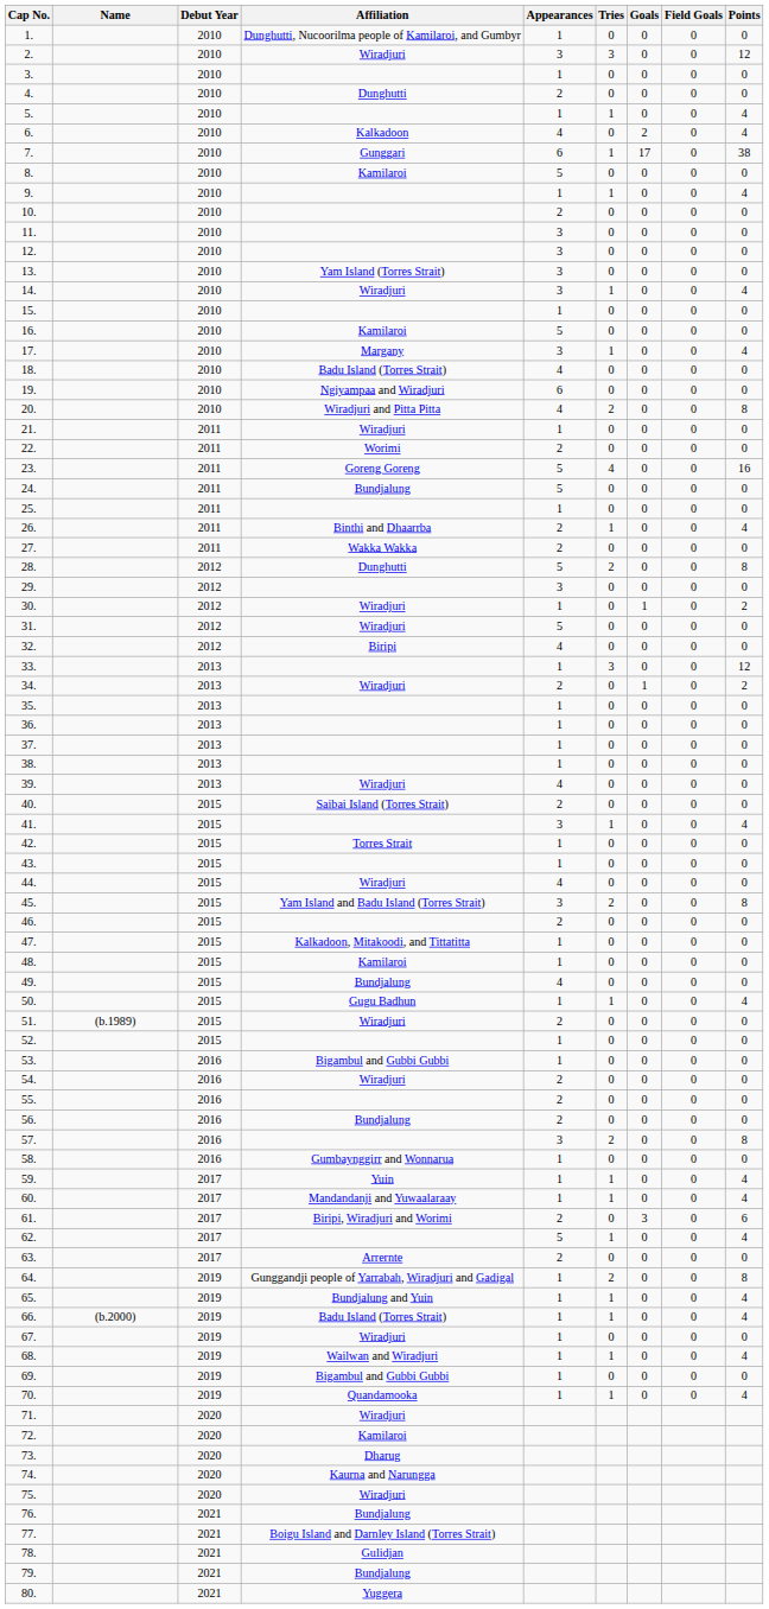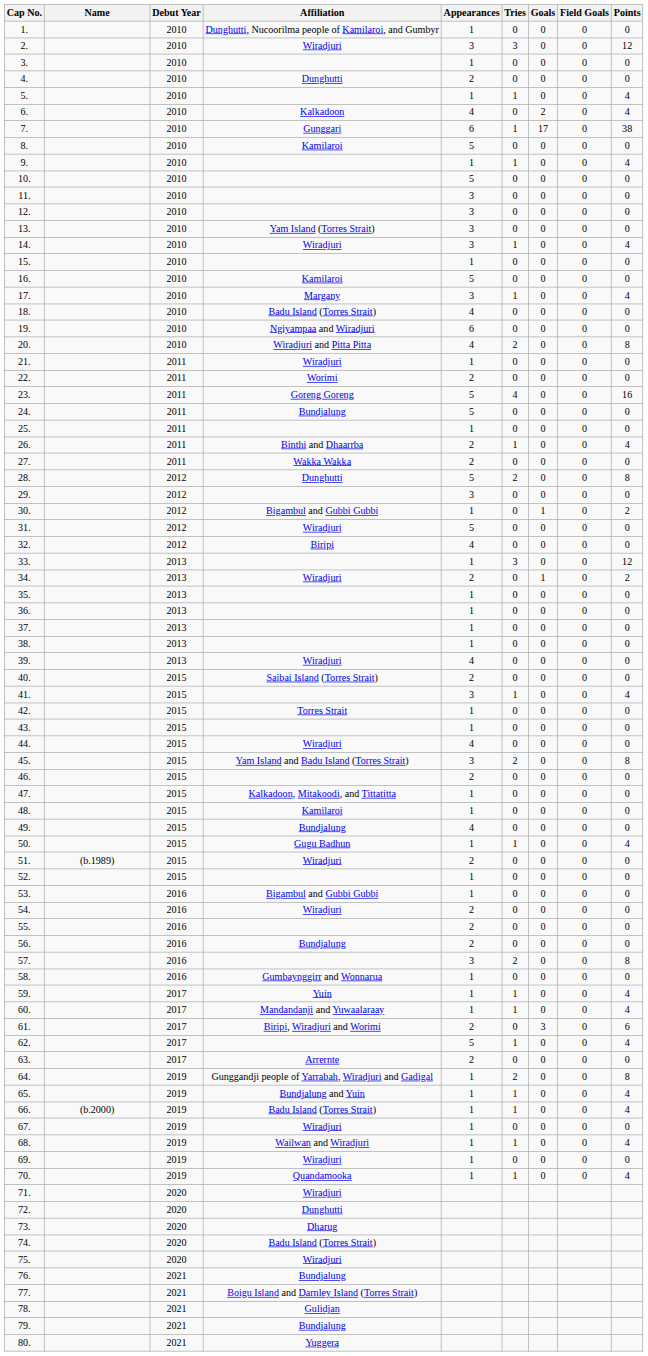10. | Appearances: 2 -> 5
30. | Affiliation: Wiradjuri -> Bigambul and Gubbi Gubbi
69. | Affiliation: Bigambul and Gubbi Gubbi -> Wiradjuri
72. | Affiliation: Kamilaroi -> Dunghutti
74. | Affiliation: Kaurna and Narungga -> Badu Island (Torres Strait)
